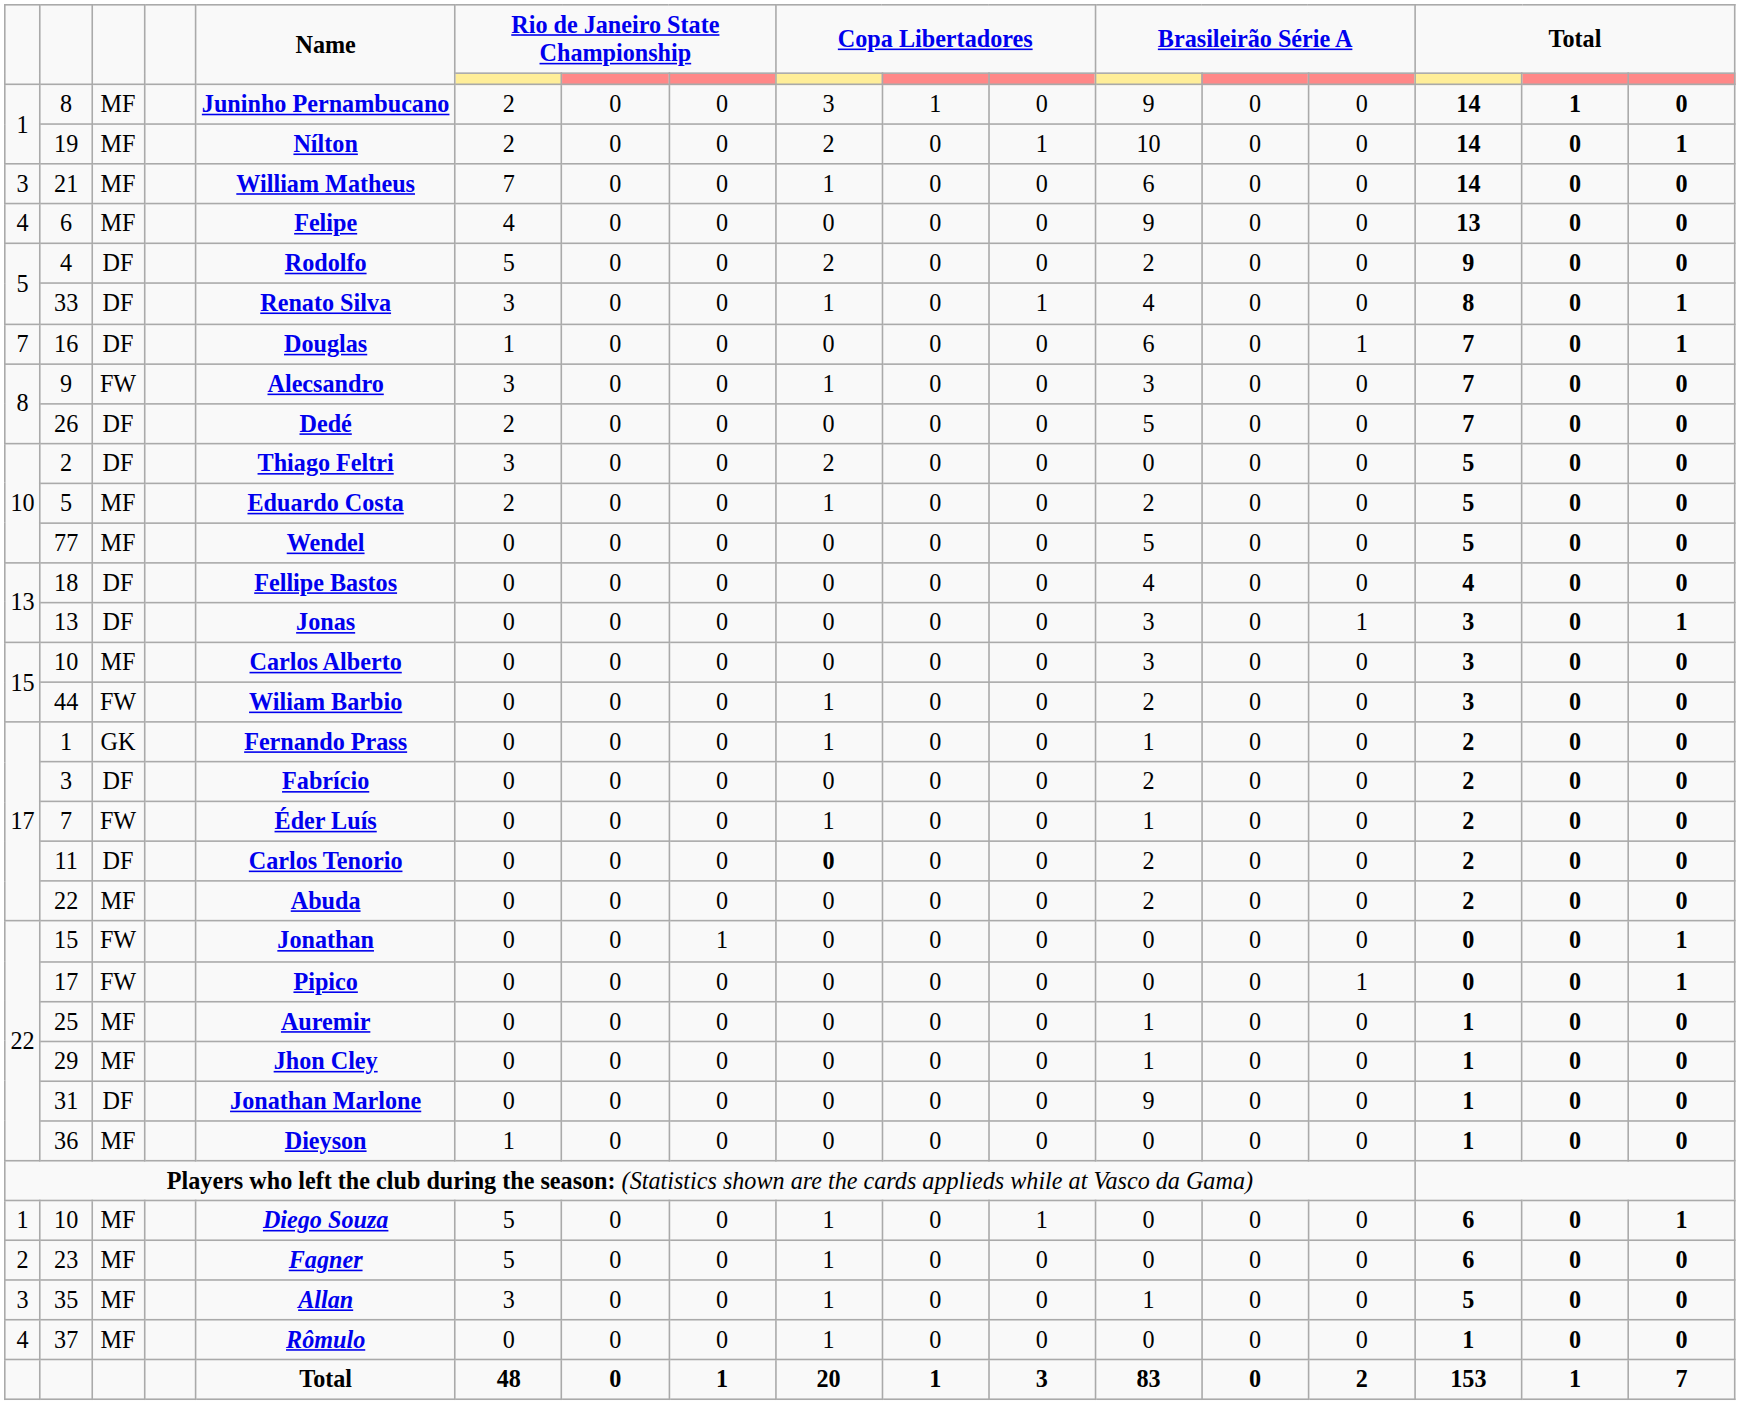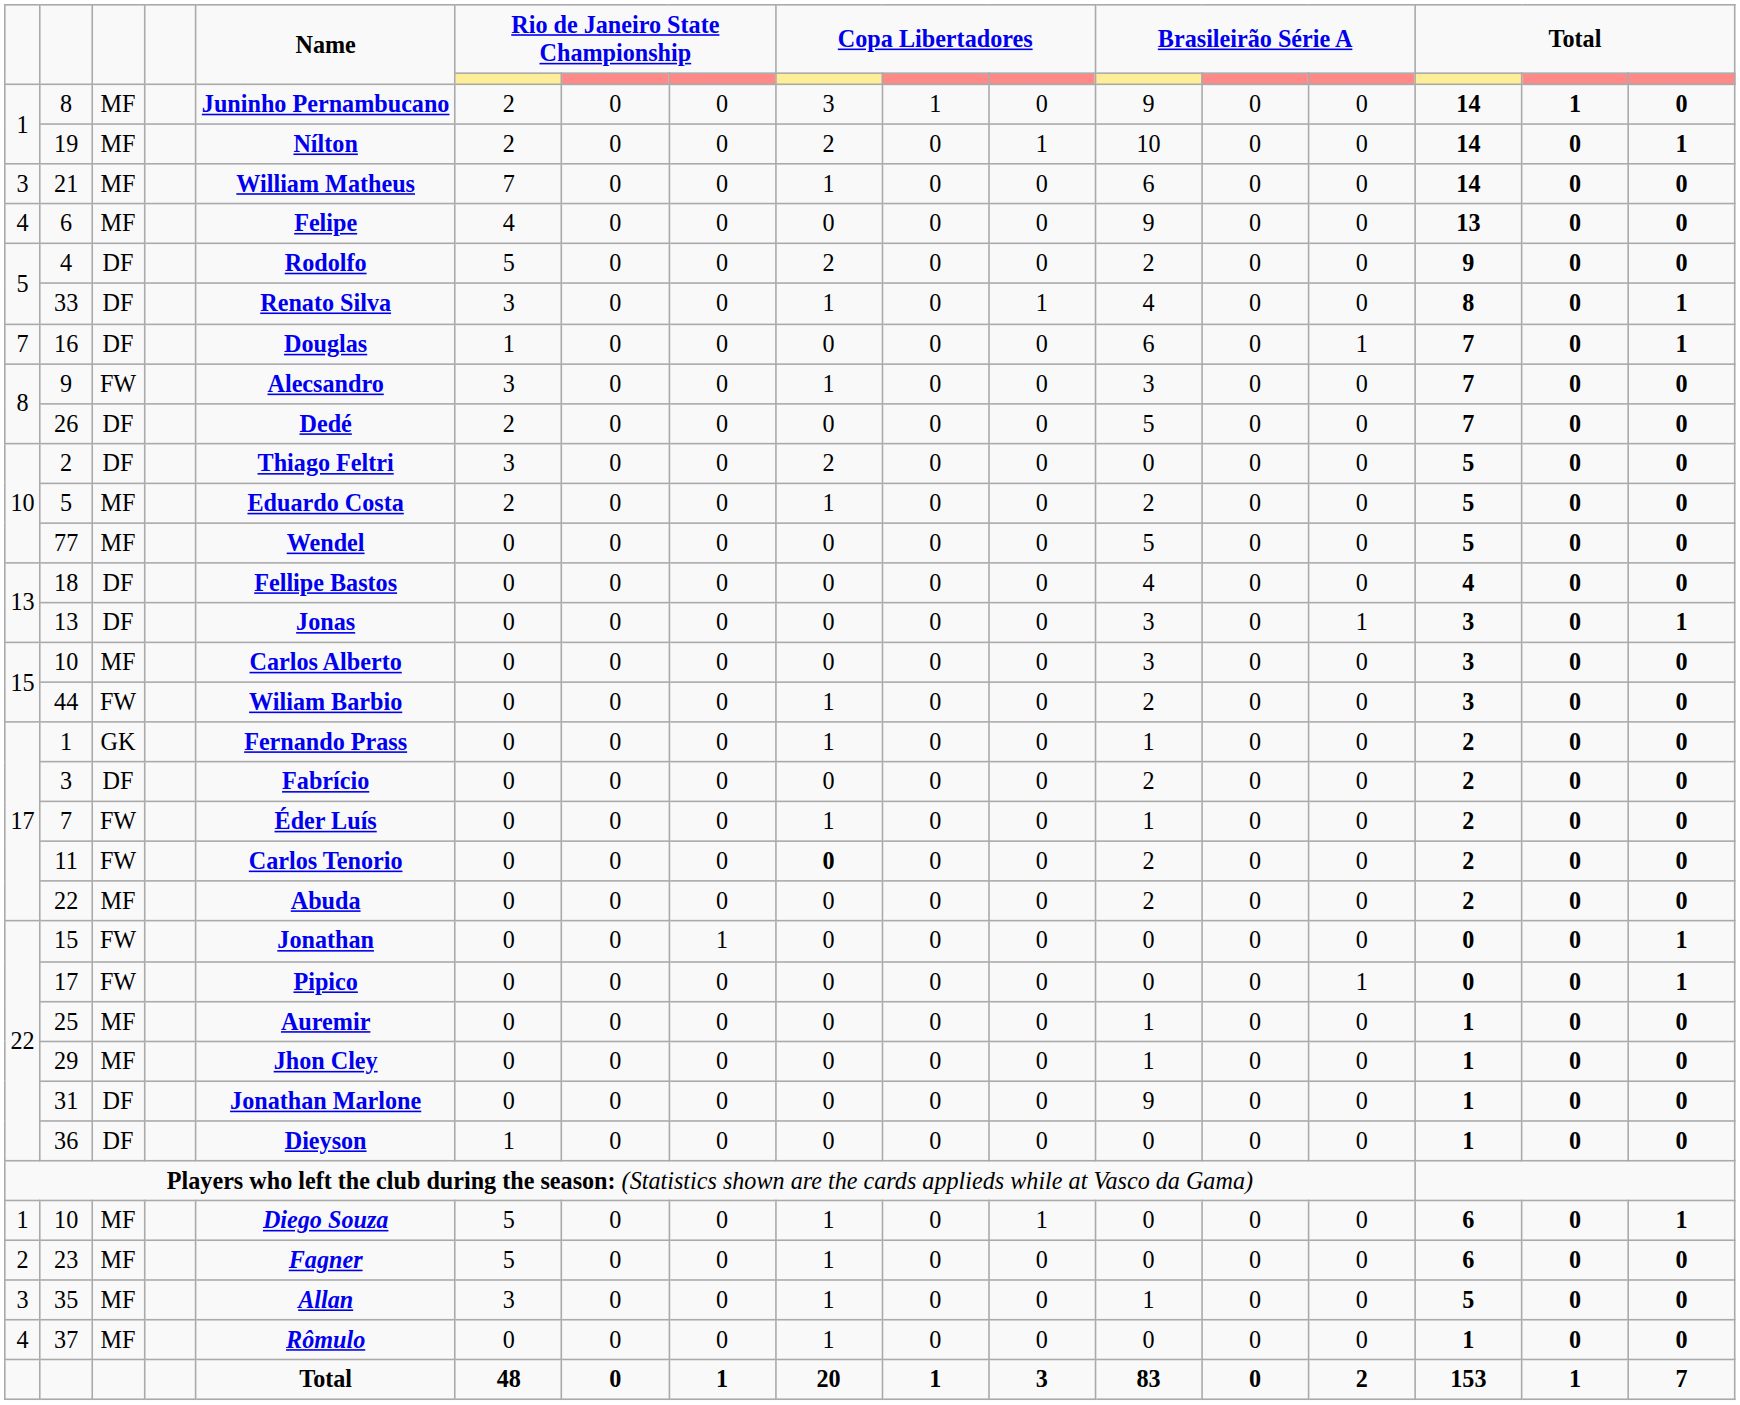11 | column 3: DF -> FW
36 | column 3: MF -> DF
